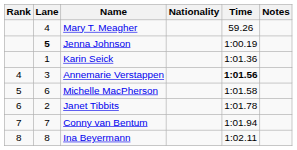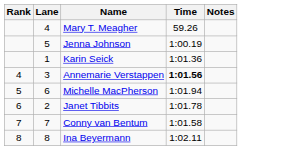- column: Nationality
Jenna Johnson | Lane: bold -> normal
Michelle MacPherson | Time: 1:01.58 -> 1:01.94
Conny van Bentum | Time: 1:01.94 -> 1:01.58
